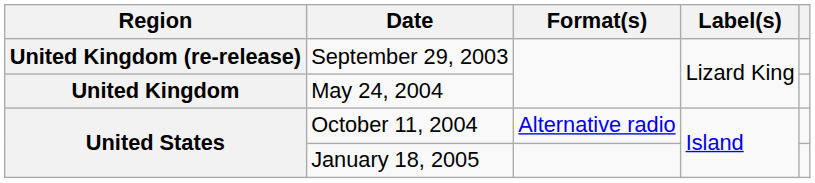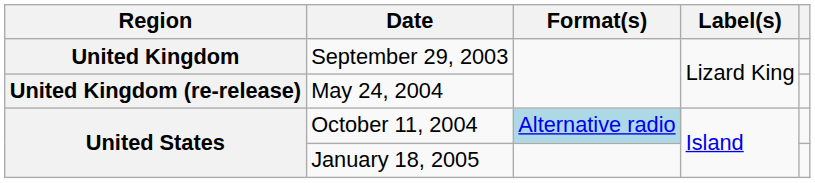September 29, 2003 | Region: United Kingdom (re-release) -> United Kingdom
May 24, 2004 | Region: United Kingdom -> United Kingdom (re-release)
October 11, 2004 | Format(s): no background -> lightblue background
